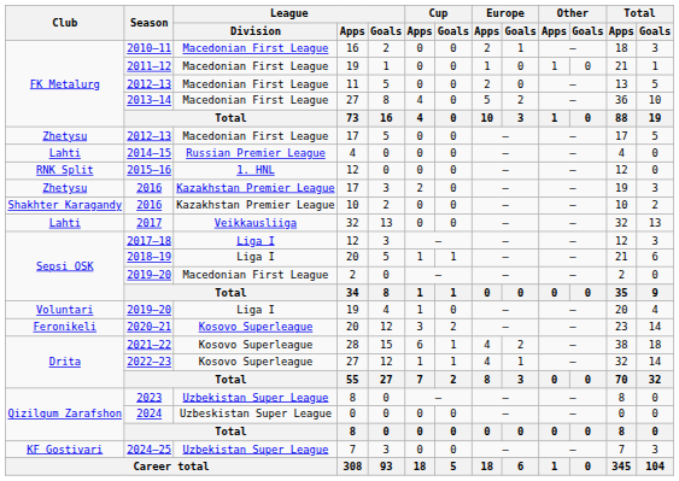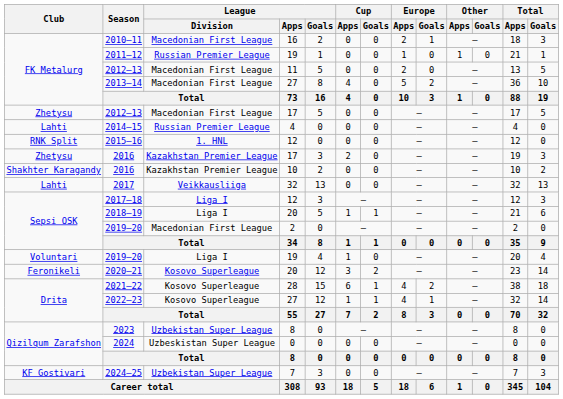2011–12 | League / Division: Macedonian First League -> Russian Premier League
